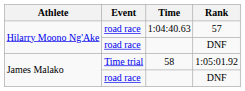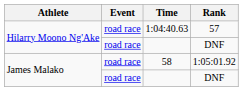58 | Event: Time trial -> road race
